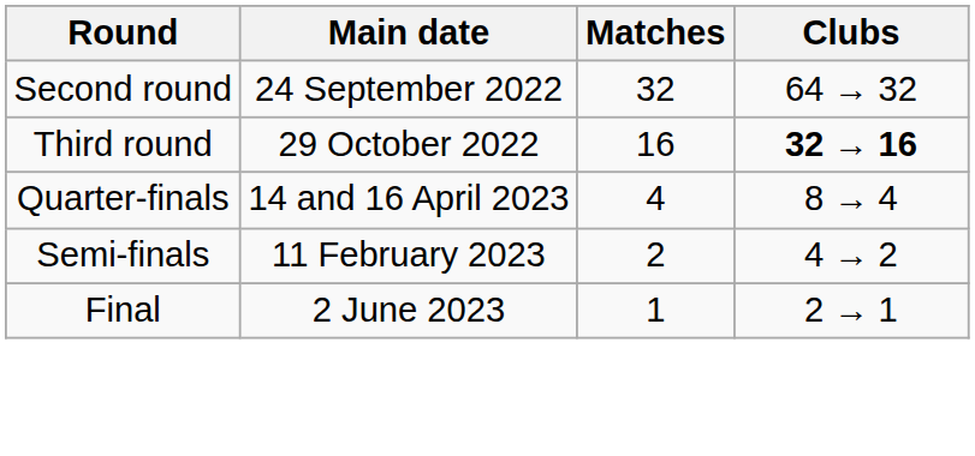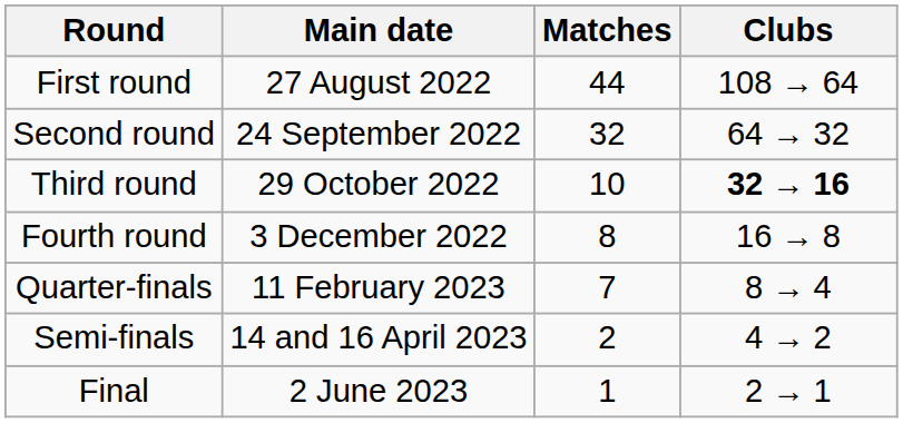+ row: First round | 27 August 2022 | 44 | 108 → 64
Third round | Matches: 16 -> 10
+ row: Fourth round | 3 December 2022 | 8 | 16 → 8
Quarter-finals | Main date: 14 and 16 April 2023 -> 11 February 2023
Quarter-finals | Matches: 4 -> 7
Semi-finals | Main date: 11 February 2023 -> 14 and 16 April 2023
